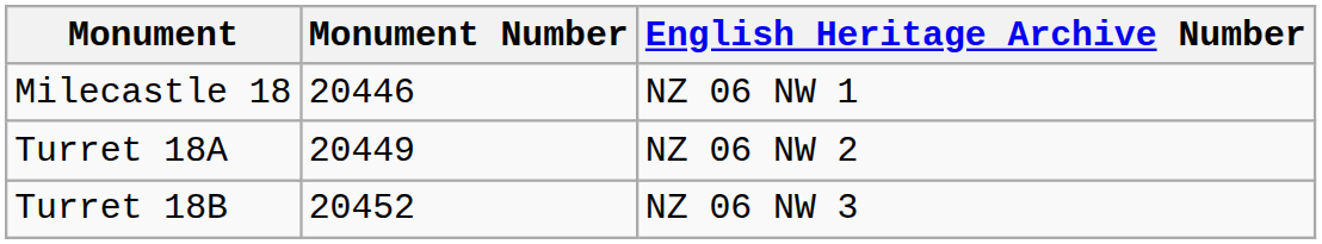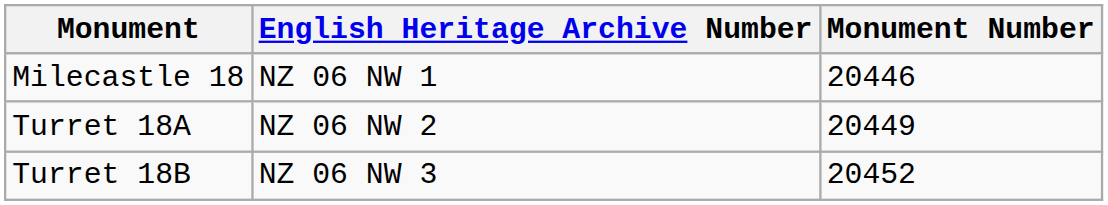columns swapped: Monument Number <-> English Heritage Archive Number
